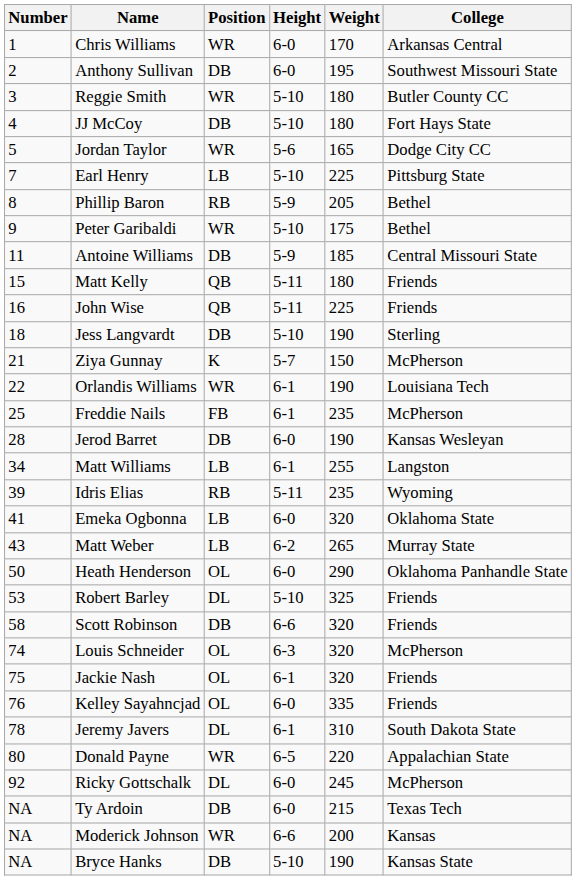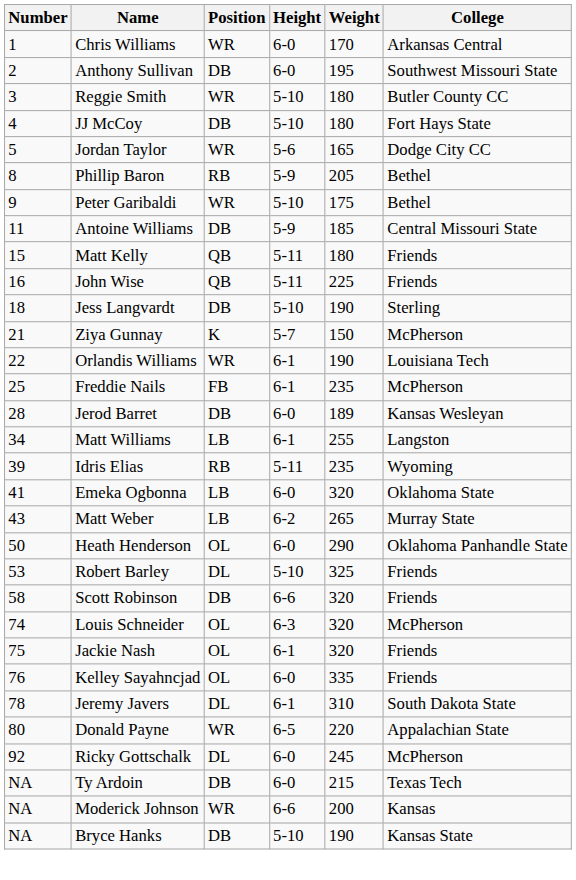- row: 7 | Earl Henry | LB | 5-10 | 225 | Pittsburg State
Jerod Barret | Weight: 190 -> 189
